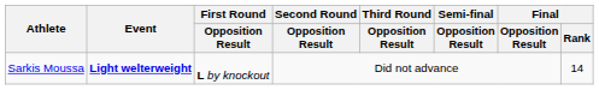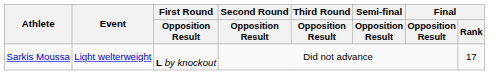Sarkis Moussa | Event: bold -> normal
Sarkis Moussa | Final / Rank: 14 -> 17
